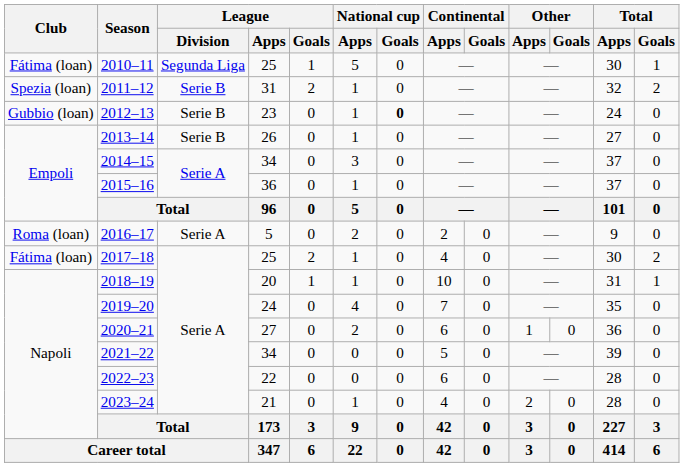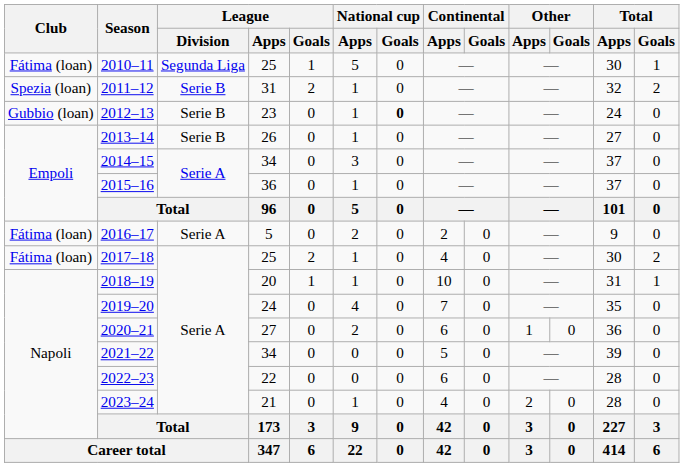2016–17 | Club: Roma (loan) -> Fátima (loan)
